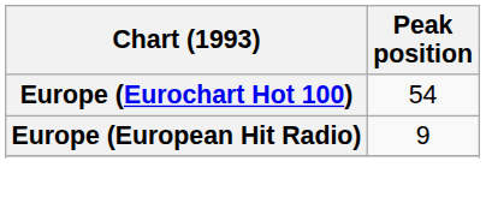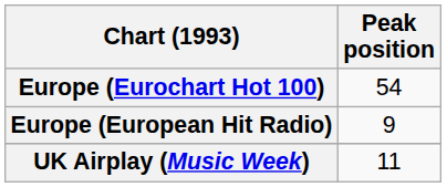+ row: UK Airplay (Music Week) | 11
